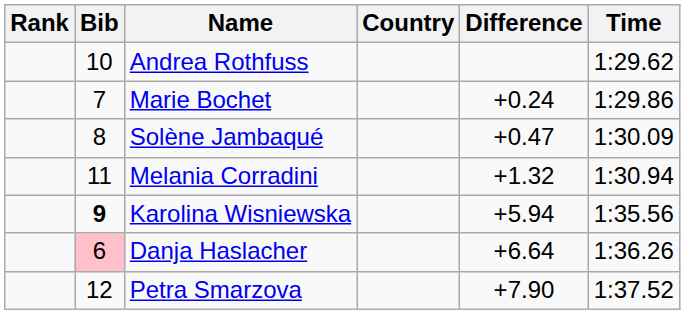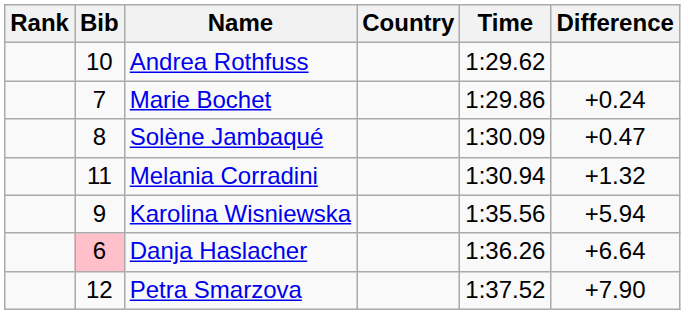columns swapped: Time <-> Difference
Karolina Wisniewska | Bib: bold -> normal
